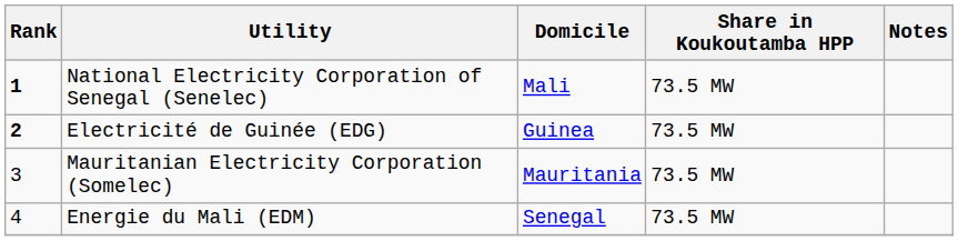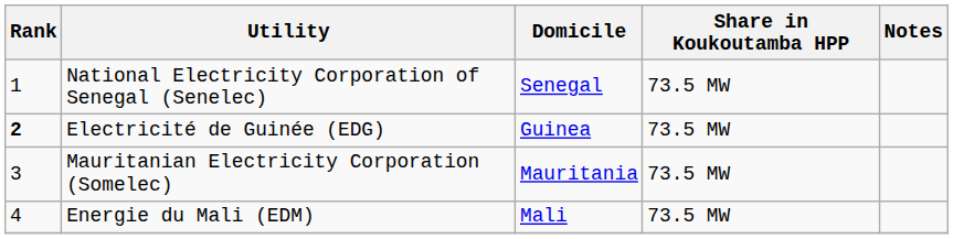National Electricity Corporation of Senegal (Senelec) | Rank: bold -> normal
National Electricity Corporation of Senegal (Senelec) | Domicile: Mali -> Senegal
Energie du Mali (EDM) | Domicile: Senegal -> Mali
